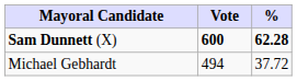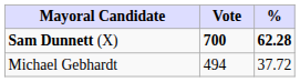Sam Dunnett (X) | Vote: 600 -> 700
